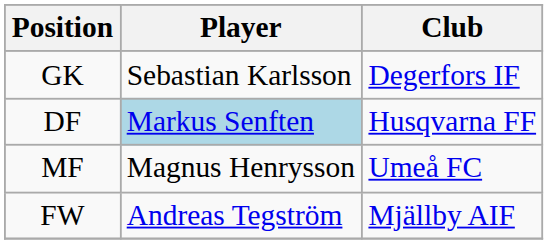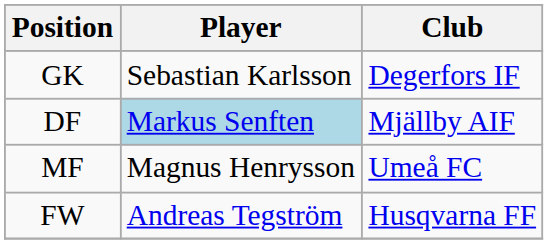DF | Club: Husqvarna FF -> Mjällby AIF
FW | Club: Mjällby AIF -> Husqvarna FF
